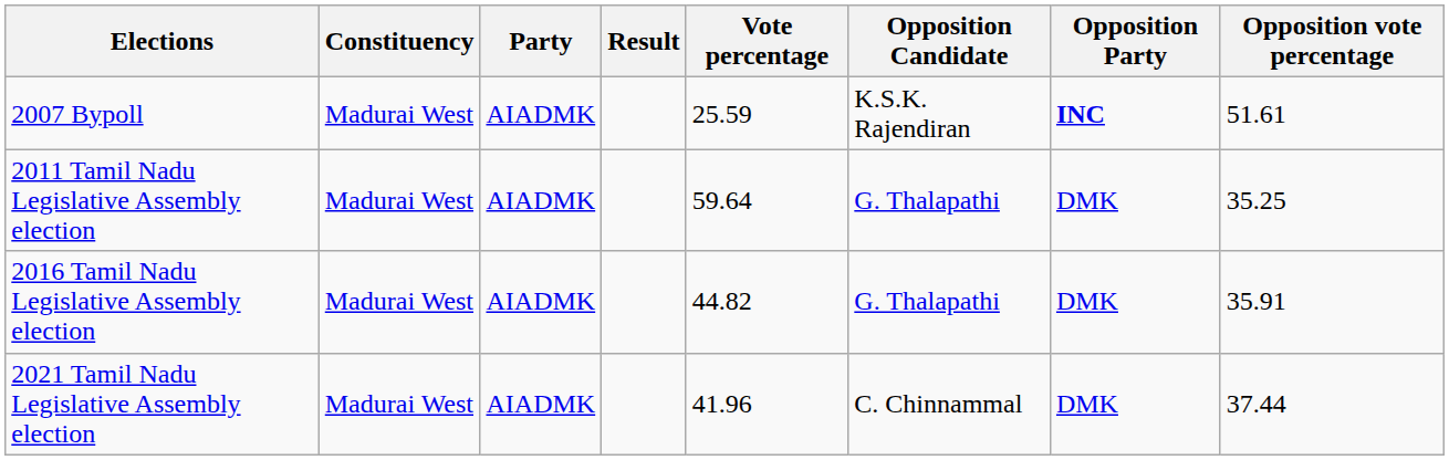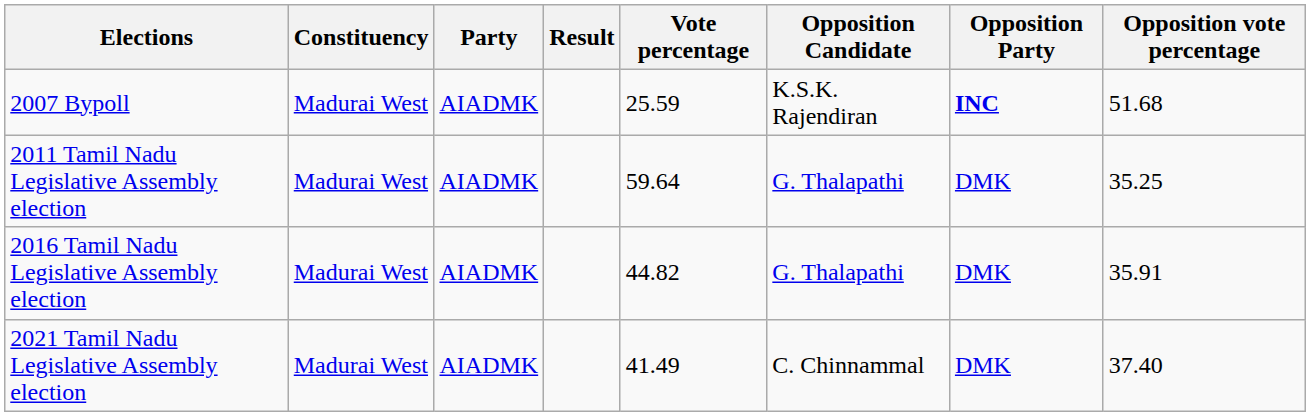2007 Bypoll | Opposition vote percentage: 51.61 -> 51.68
2021 Tamil Nadu Legislative Assembly election | Vote percentage: 41.96 -> 41.49
2021 Tamil Nadu Legislative Assembly election | Opposition vote percentage: 37.44 -> 37.40
